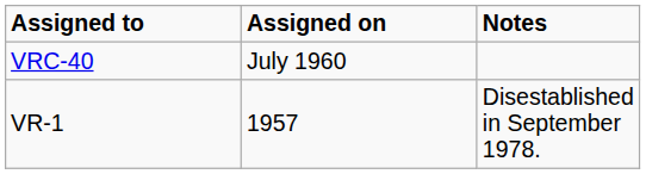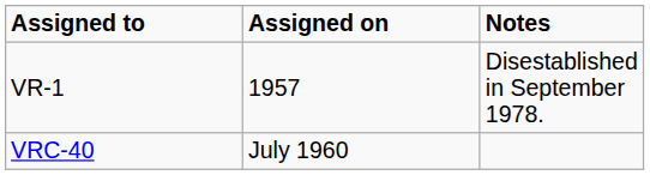rows swapped: VR-1 <-> VRC-40
